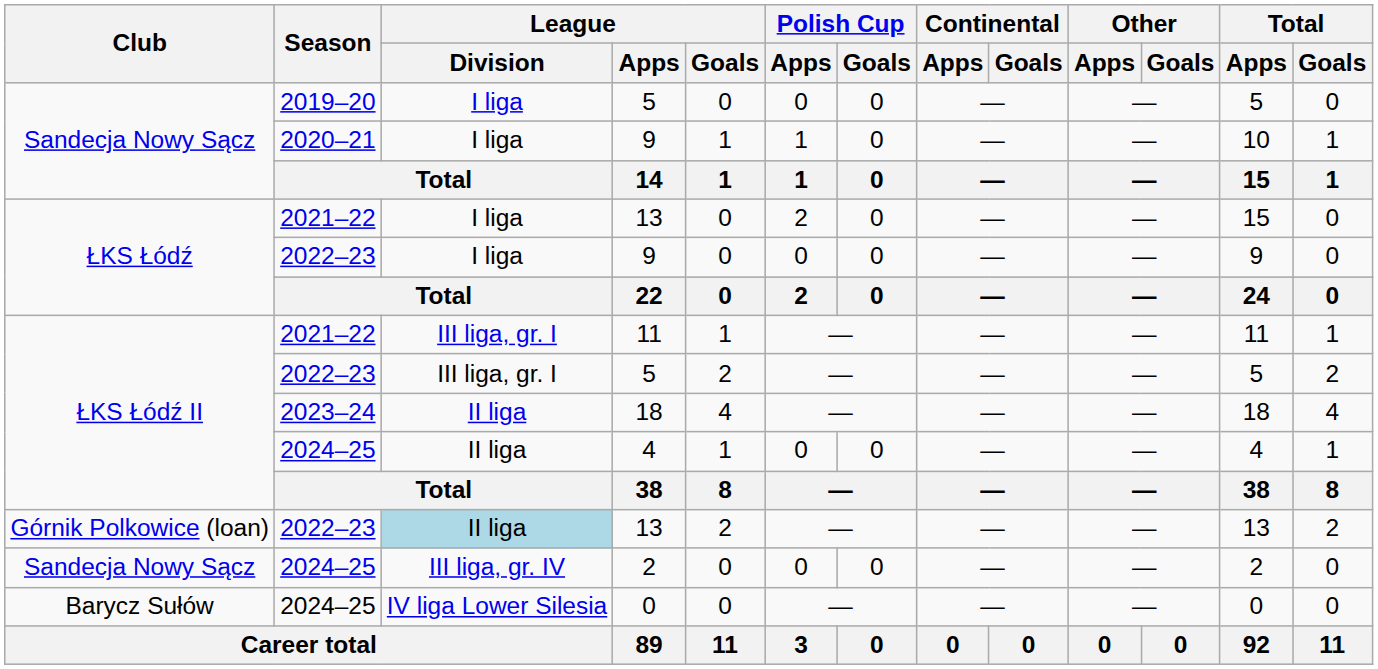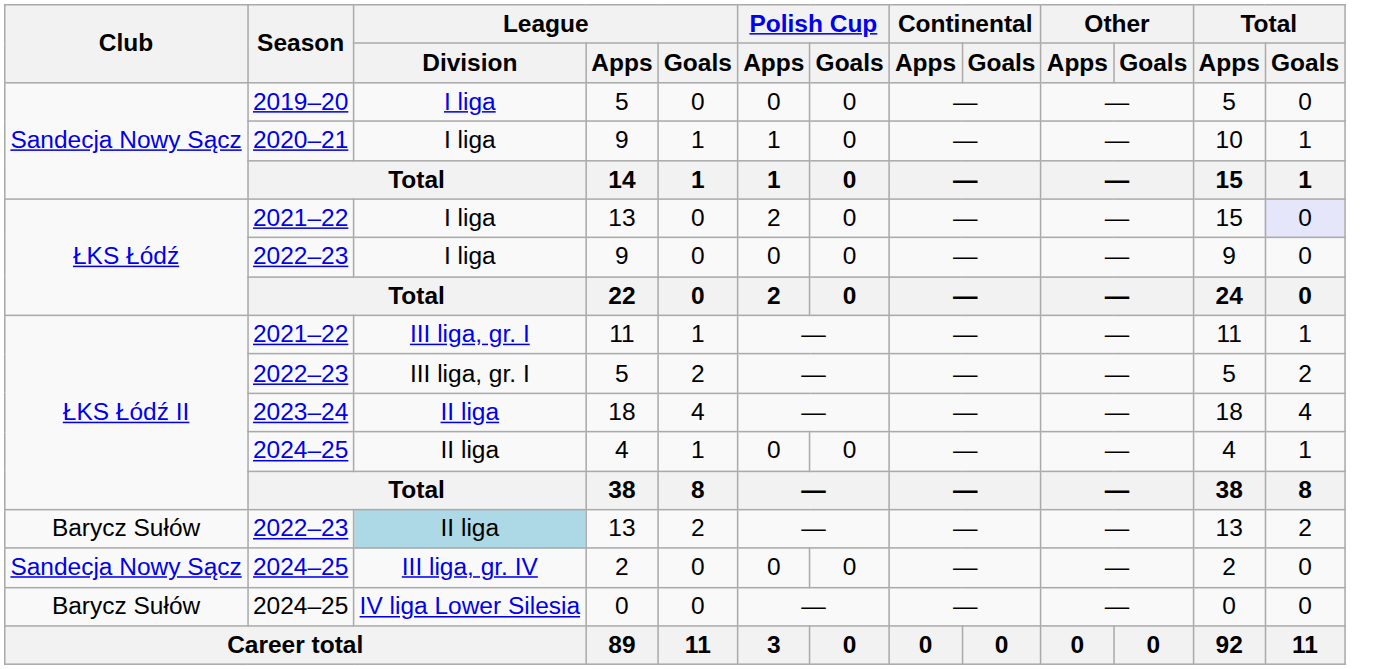2021–22 / 13 | Total / Goals: no background -> lavender background
2022–23 / 13 | Club: Górnik Polkowice (loan) -> Barycz Sułów
